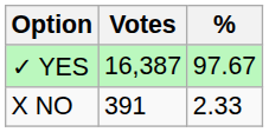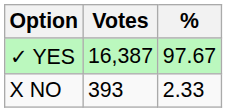X NO | Votes: 391 -> 393
